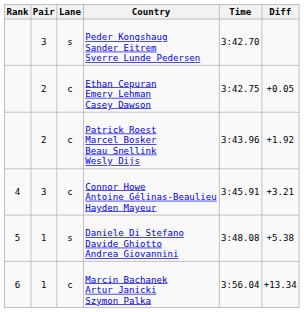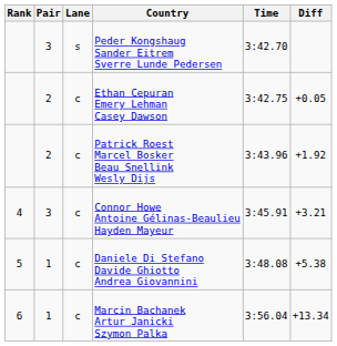Daniele Di Stefano Davide Ghiotto Andrea Giovannini | Lane: s -> c
